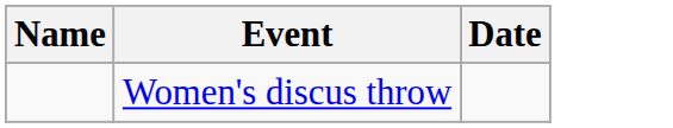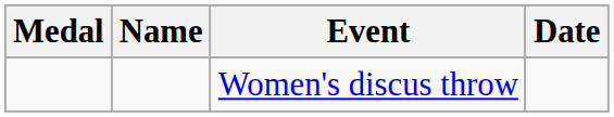+ column: Medal
